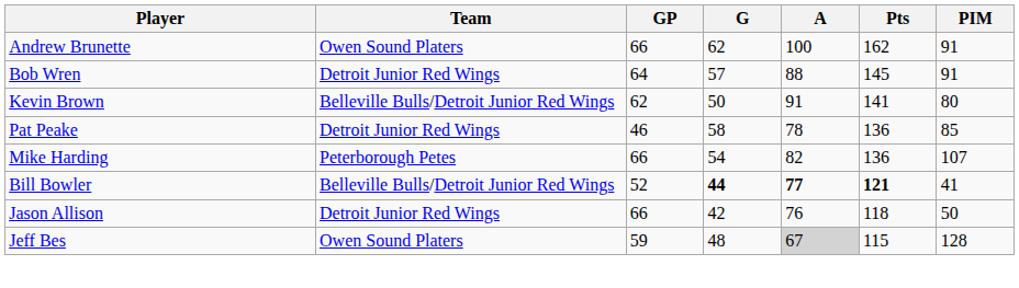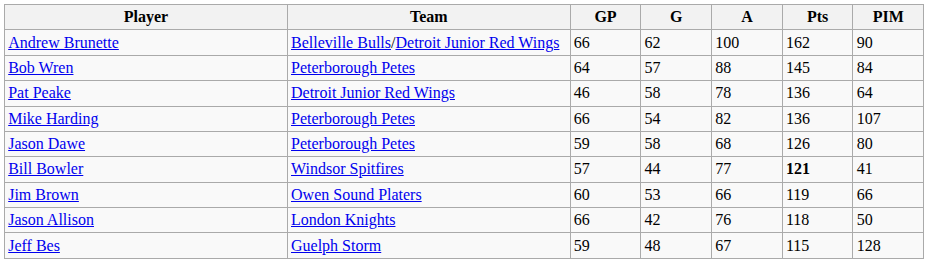Andrew Brunette | Team: Owen Sound Platers -> Belleville Bulls/Detroit Junior Red Wings
Andrew Brunette | PIM: 91 -> 90
Bob Wren | Team: Detroit Junior Red Wings -> Peterborough Petes
Bob Wren | PIM: 91 -> 84
- row: Kevin Brown | Belleville Bulls/Detroit Junior Red Wings | 62 | 50 | 91 | 141 | 80
Pat Peake | PIM: 85 -> 64
+ row: Jason Dawe | Peterborough Petes | 59 | 58 | 68 | 126 | 80
Bill Bowler | Team: Belleville Bulls/Detroit Junior Red Wings -> Windsor Spitfires
Bill Bowler | GP: 52 -> 57
Bill Bowler | G: bold -> normal
Bill Bowler | A: bold -> normal
+ row: Jim Brown | Owen Sound Platers | 60 | 53 | 66 | 119 | 66
Jason Allison | Team: Detroit Junior Red Wings -> London Knights
Jeff Bes | Team: Owen Sound Platers -> Guelph Storm
Jeff Bes | A: lightgrey background -> no background
